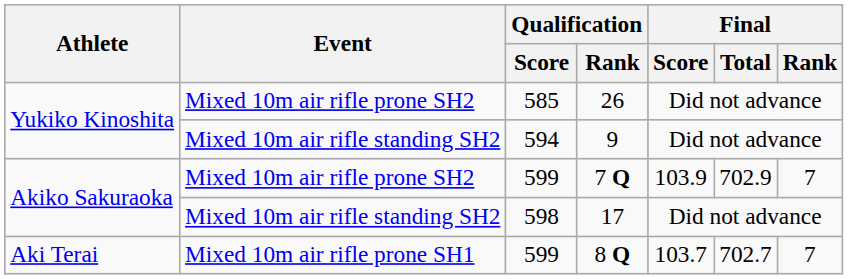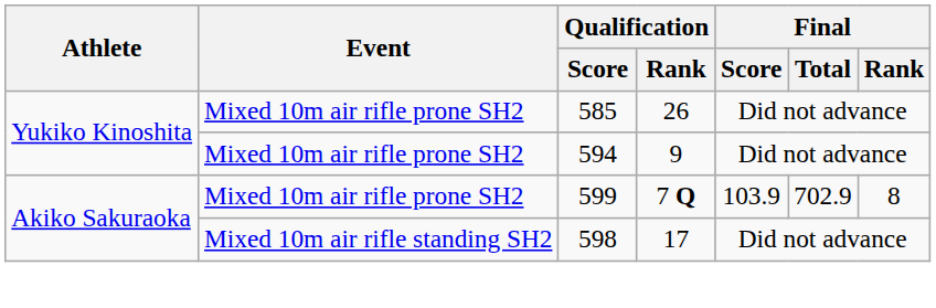9 | Event: Mixed 10m air rifle standing SH2 -> Mixed 10m air rifle prone SH2
7 Q | Final / Rank: 7 -> 8
- row: Aki Terai | Mixed 10m air rifle prone SH1 | 599 | 8 Q | 103.7 | 702.7 | 7
